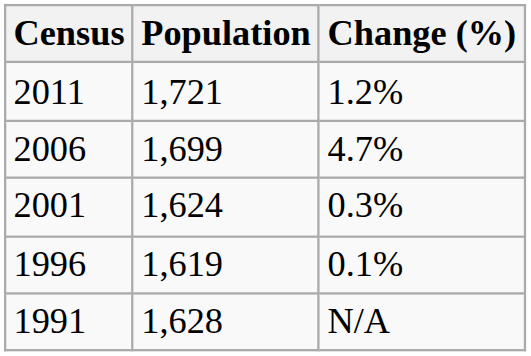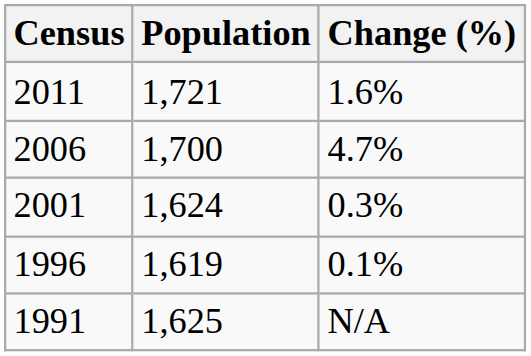2011 | Change (%): 1.2% -> 1.6%
2006 | Population: 1,699 -> 1,700
1991 | Population: 1,628 -> 1,625
